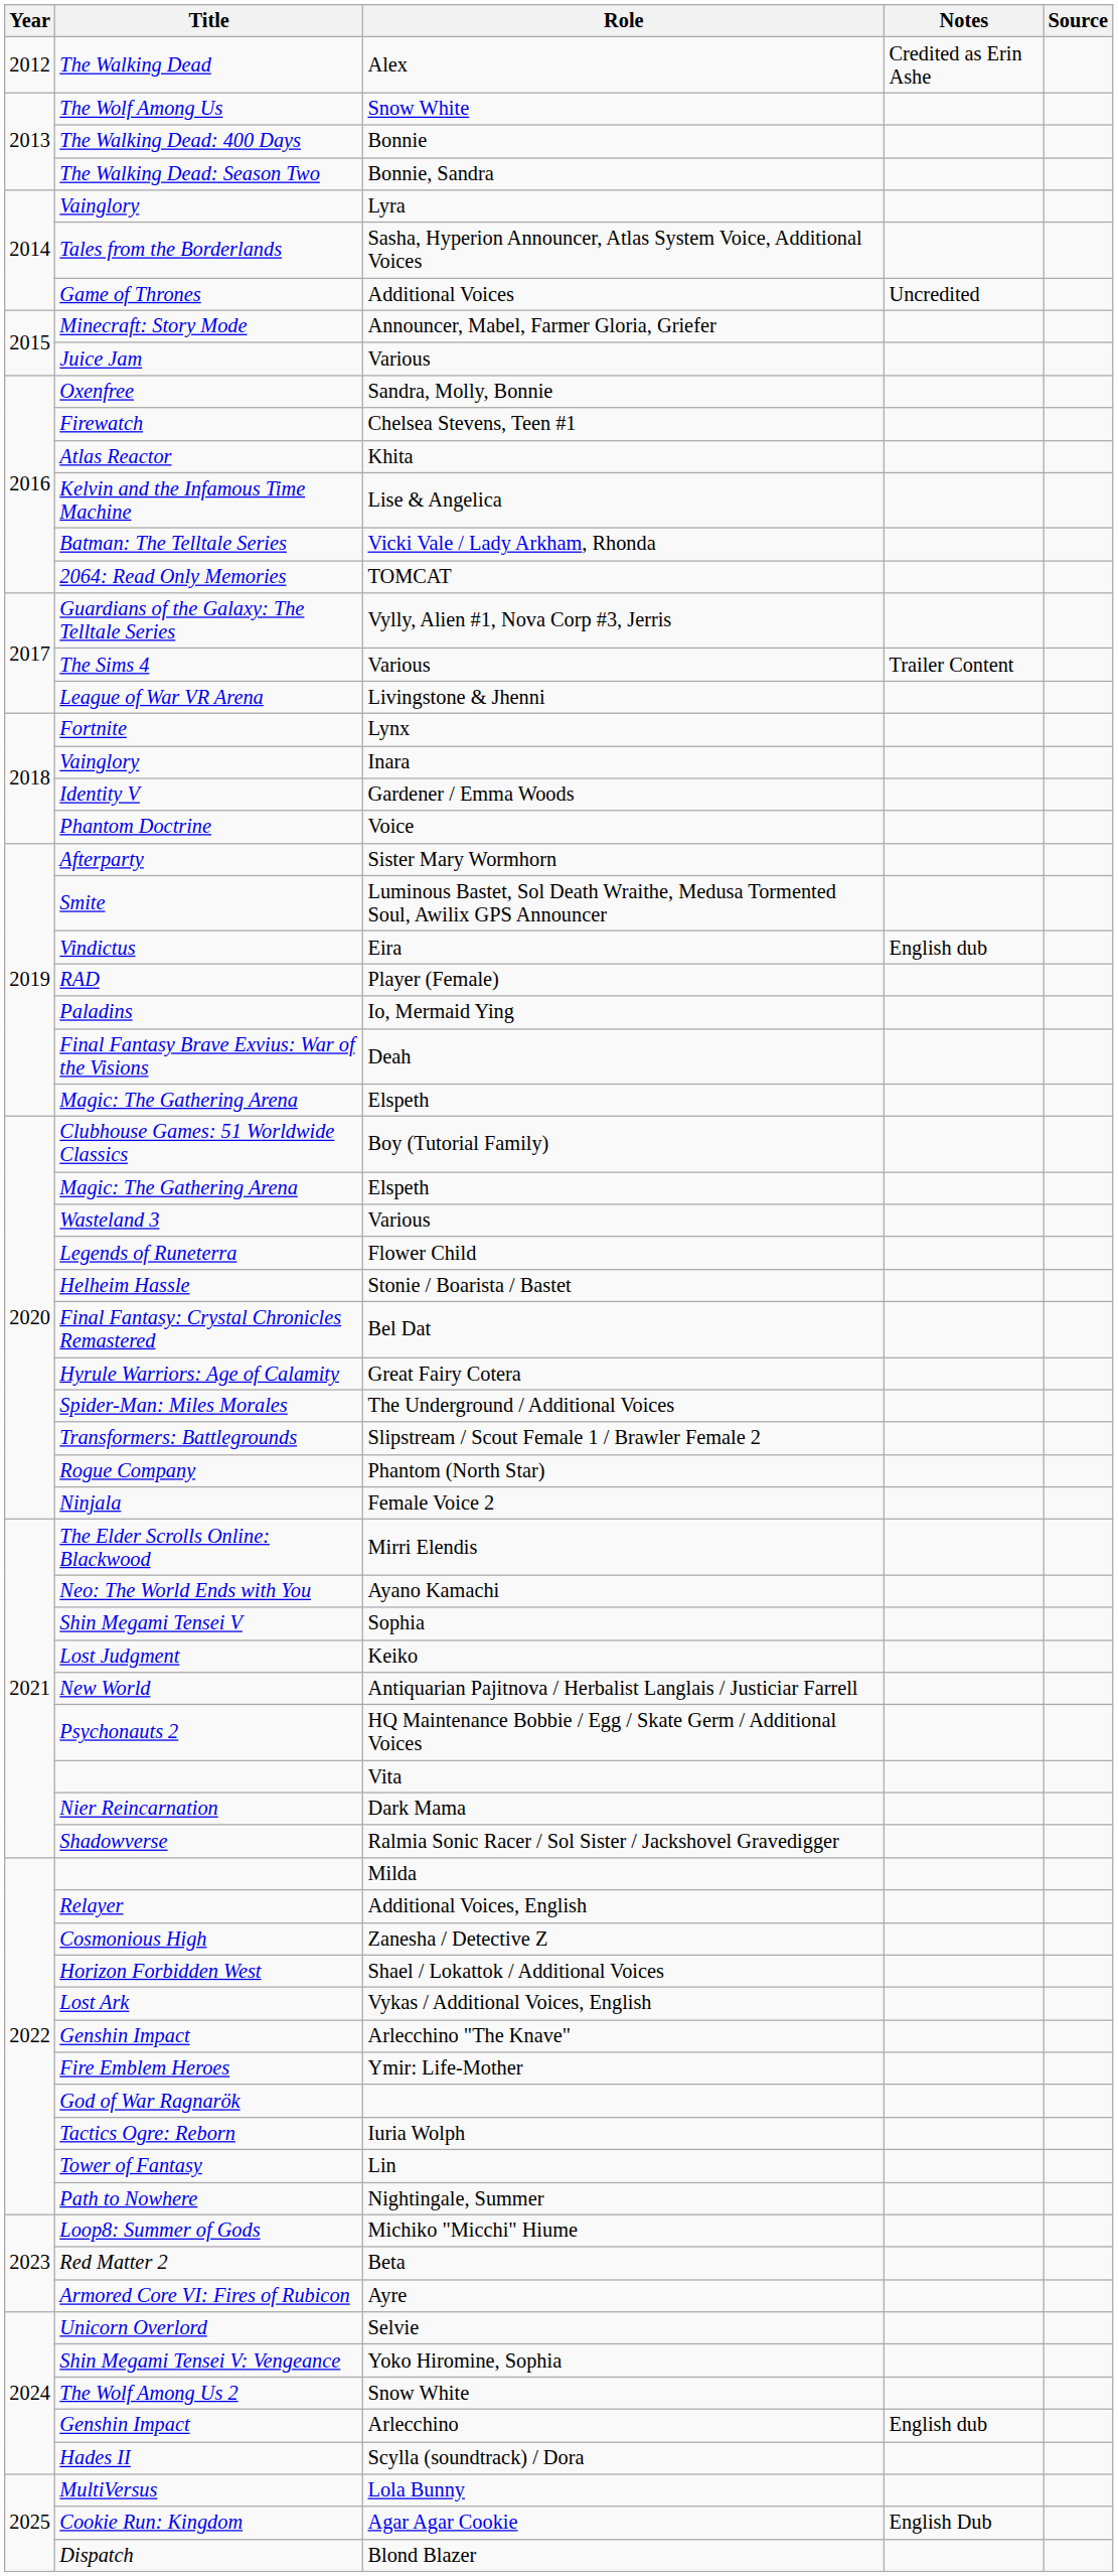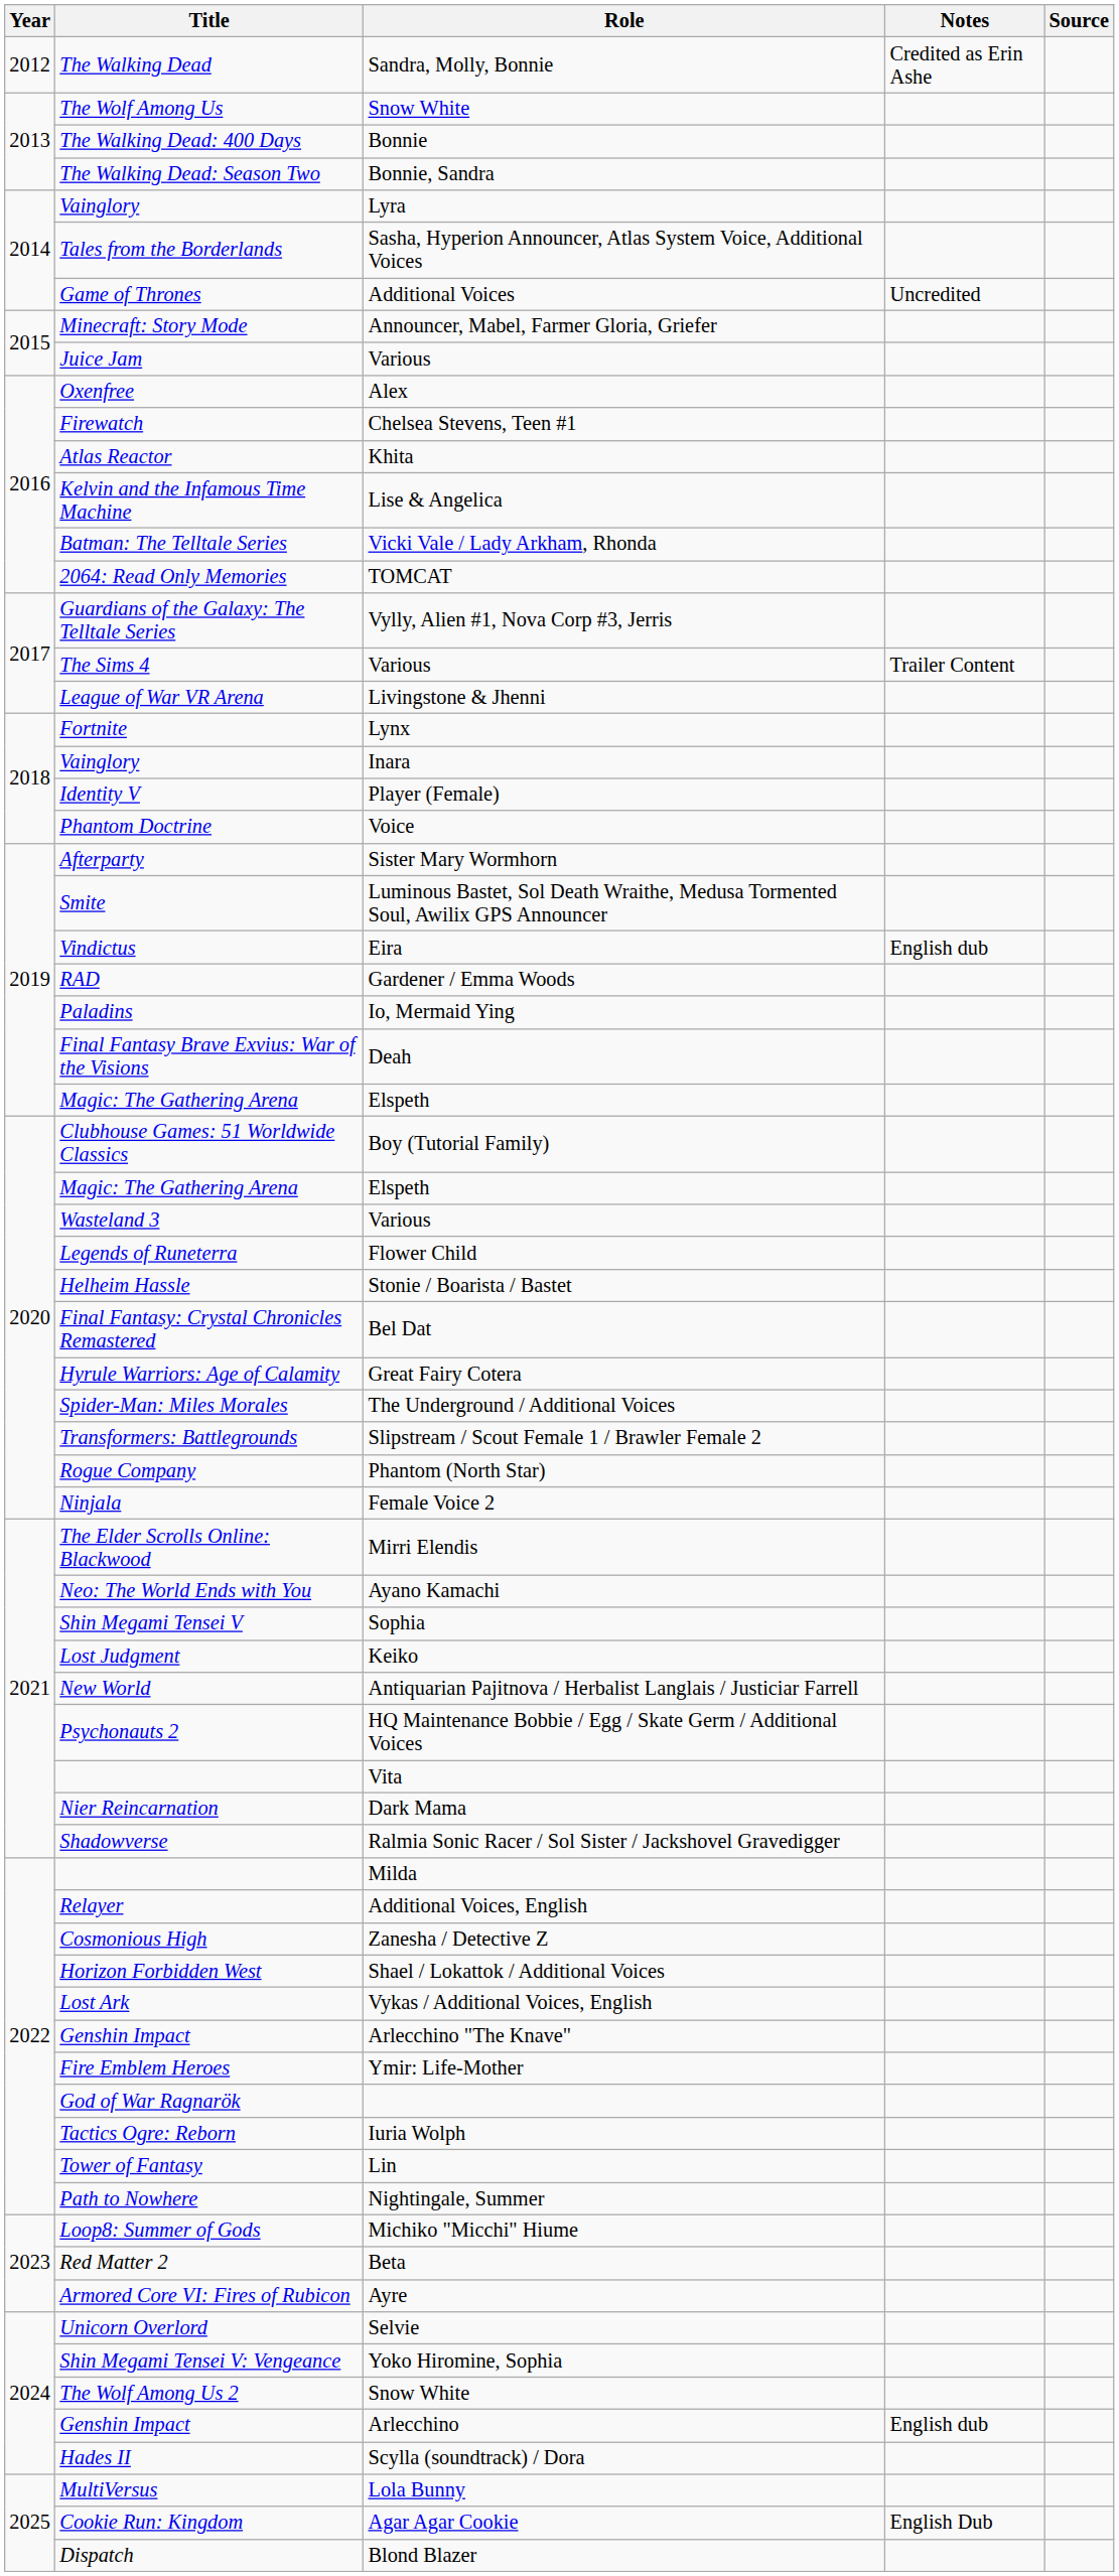The Walking Dead | Role: Alex -> Sandra, Molly, Bonnie
Oxenfree | Role: Sandra, Molly, Bonnie -> Alex
Identity V | Role: Gardener / Emma Woods -> Player (Female)
RAD | Role: Player (Female) -> Gardener / Emma Woods
